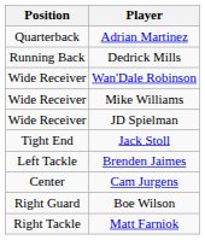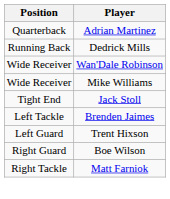- row: Wide Receiver | JD Spielman
+ row: Left Guard | Trent Hixson
- row: Center | Cam Jurgens
